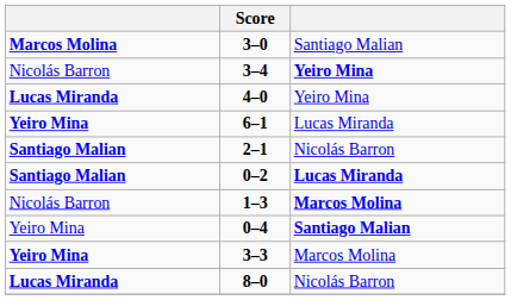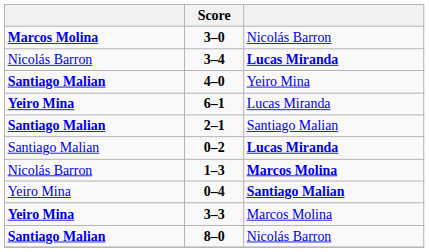3–0 | column 3: Santiago Malian -> Nicolás Barron
3–4 | column 3: Yeiro Mina -> Lucas Miranda
4–0 | column 1: Lucas Miranda -> Santiago Malian
2–1 | column 3: Nicolás Barron -> Santiago Malian
0–2 | column 1: bold -> normal
8–0 | column 1: Lucas Miranda -> Santiago Malian
